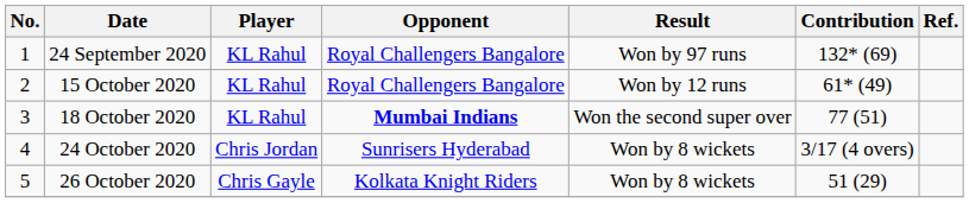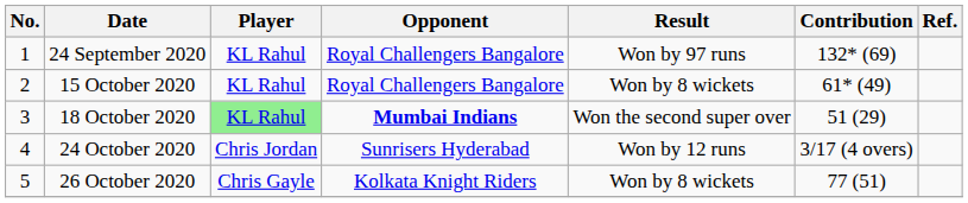15 October 2020 | Result: Won by 12 runs -> Won by 8 wickets
18 October 2020 | Player: no background -> lightgreen background
18 October 2020 | Contribution: 77 (51) -> 51 (29)
24 October 2020 | Result: Won by 8 wickets -> Won by 12 runs
26 October 2020 | Contribution: 51 (29) -> 77 (51)
